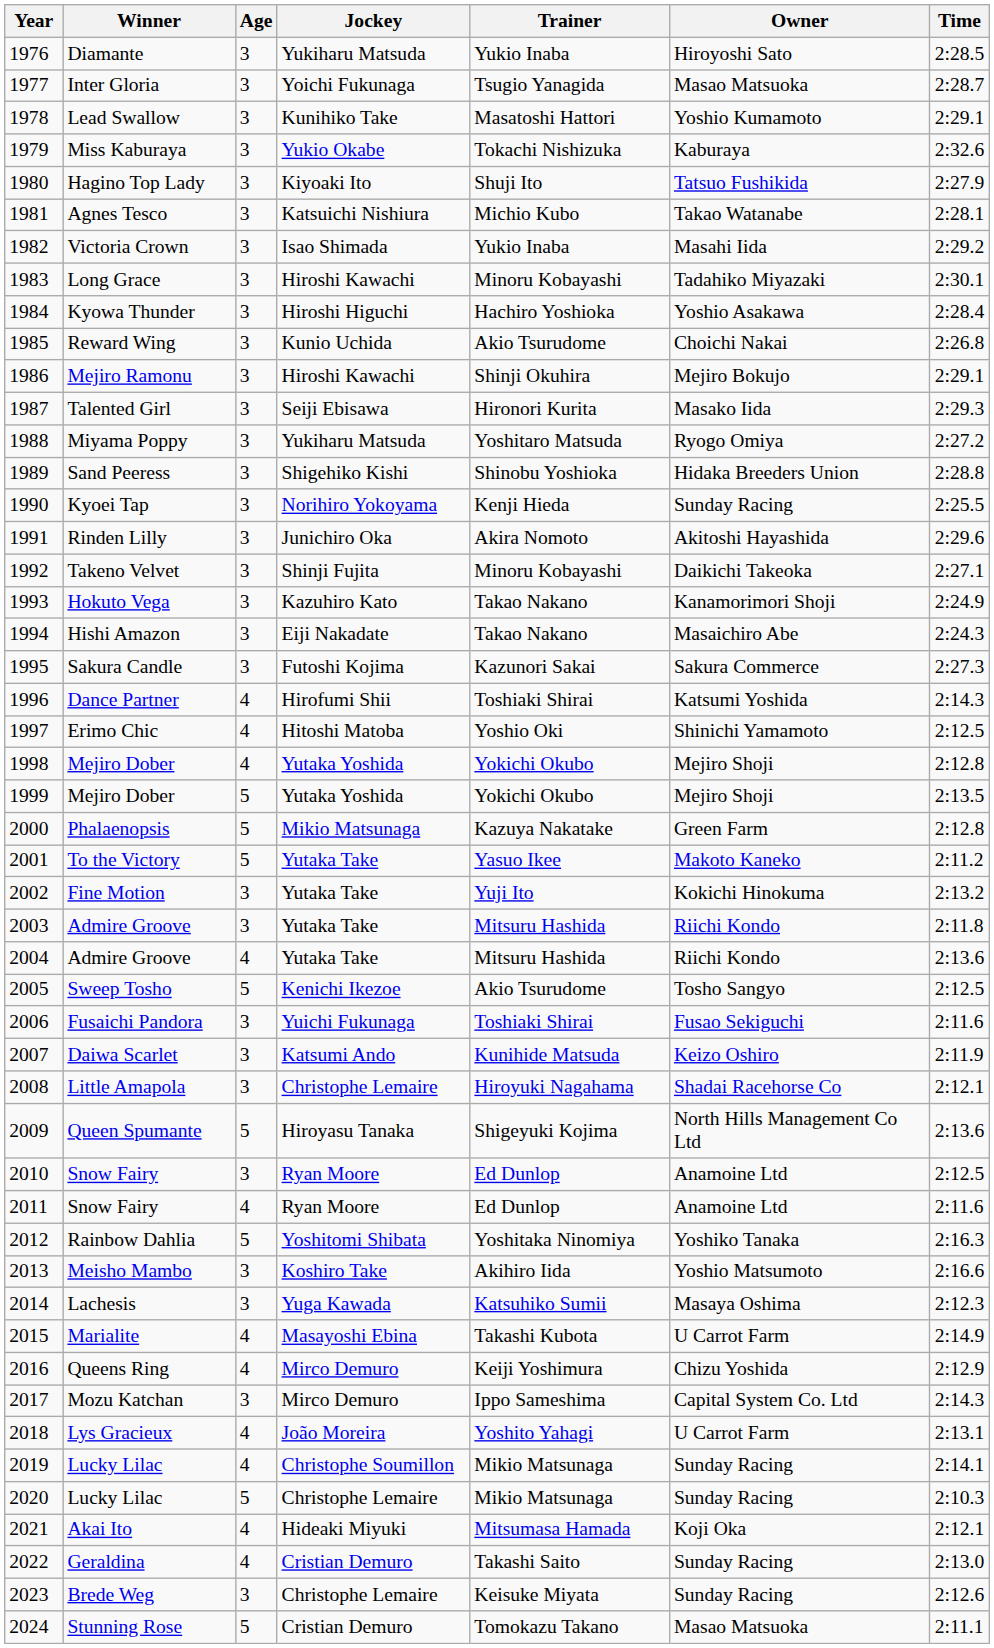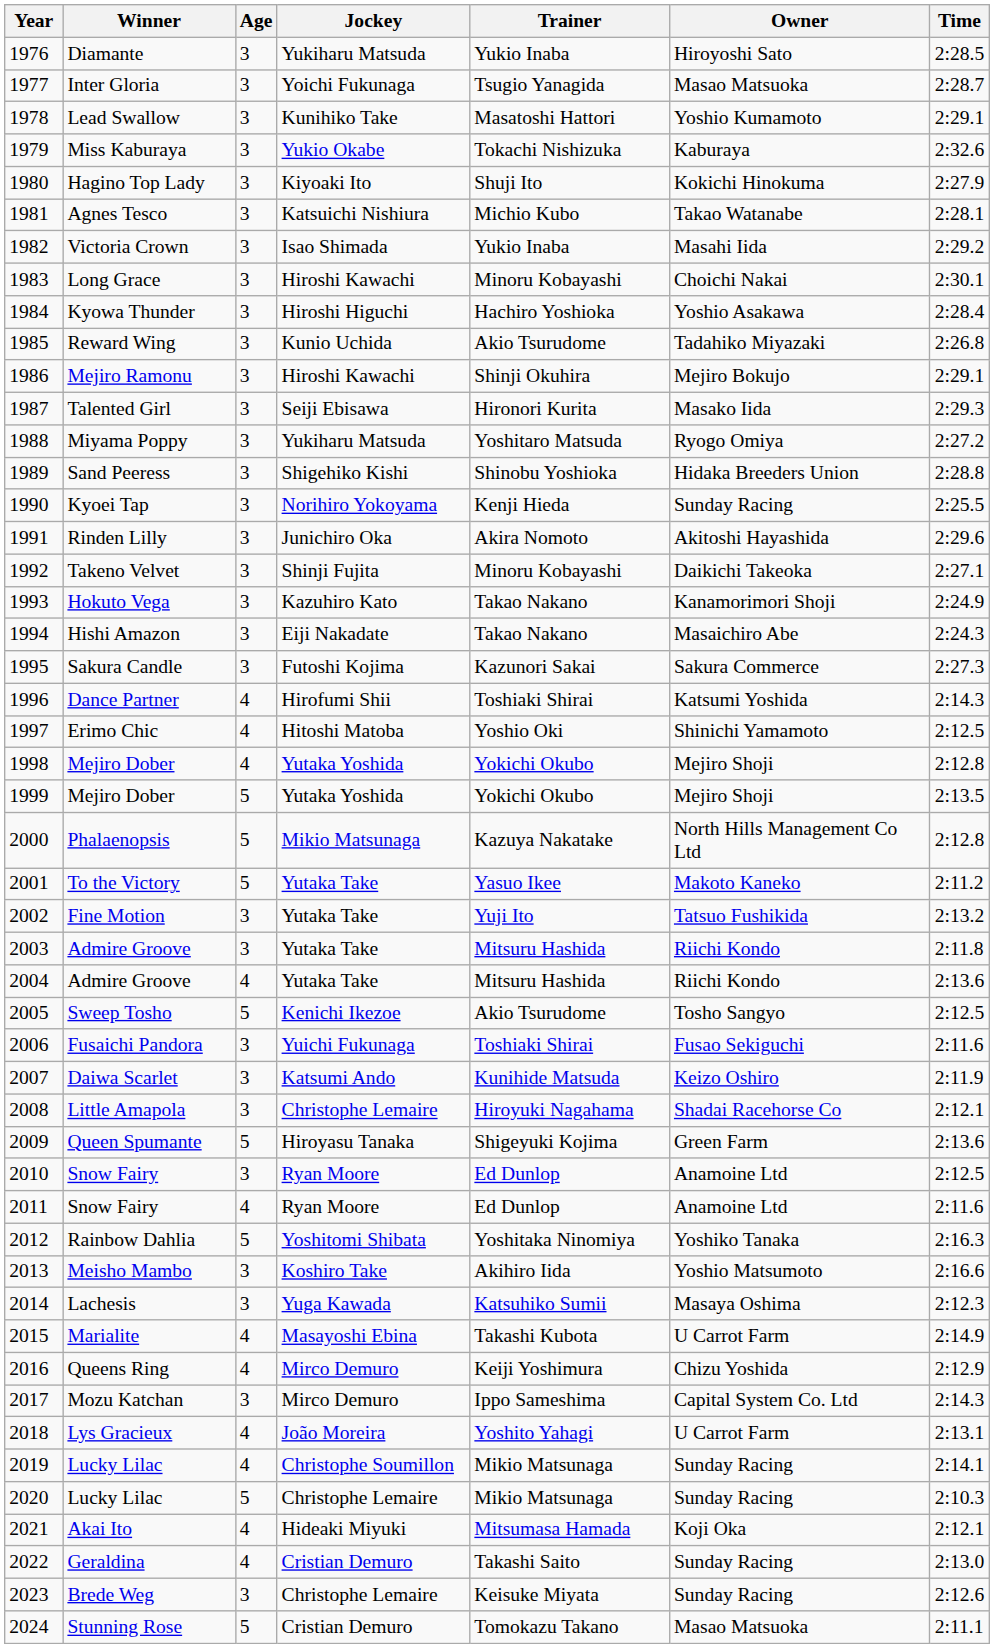Hagino Top Lady | Owner: Tatsuo Fushikida -> Kokichi Hinokuma
Long Grace | Owner: Tadahiko Miyazaki -> Choichi Nakai
Reward Wing | Owner: Choichi Nakai -> Tadahiko Miyazaki
Phalaenopsis | Owner: Green Farm -> North Hills Management Co Ltd
Fine Motion | Owner: Kokichi Hinokuma -> Tatsuo Fushikida
Queen Spumante | Owner: North Hills Management Co Ltd -> Green Farm
